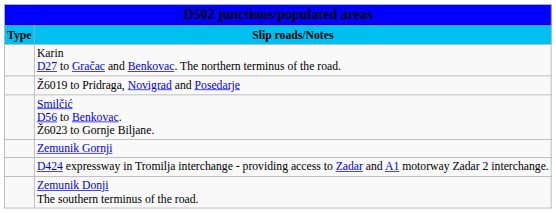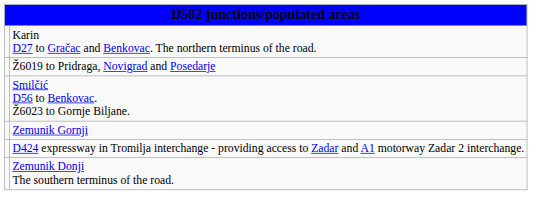- row: Type | Slip roads/Notes
